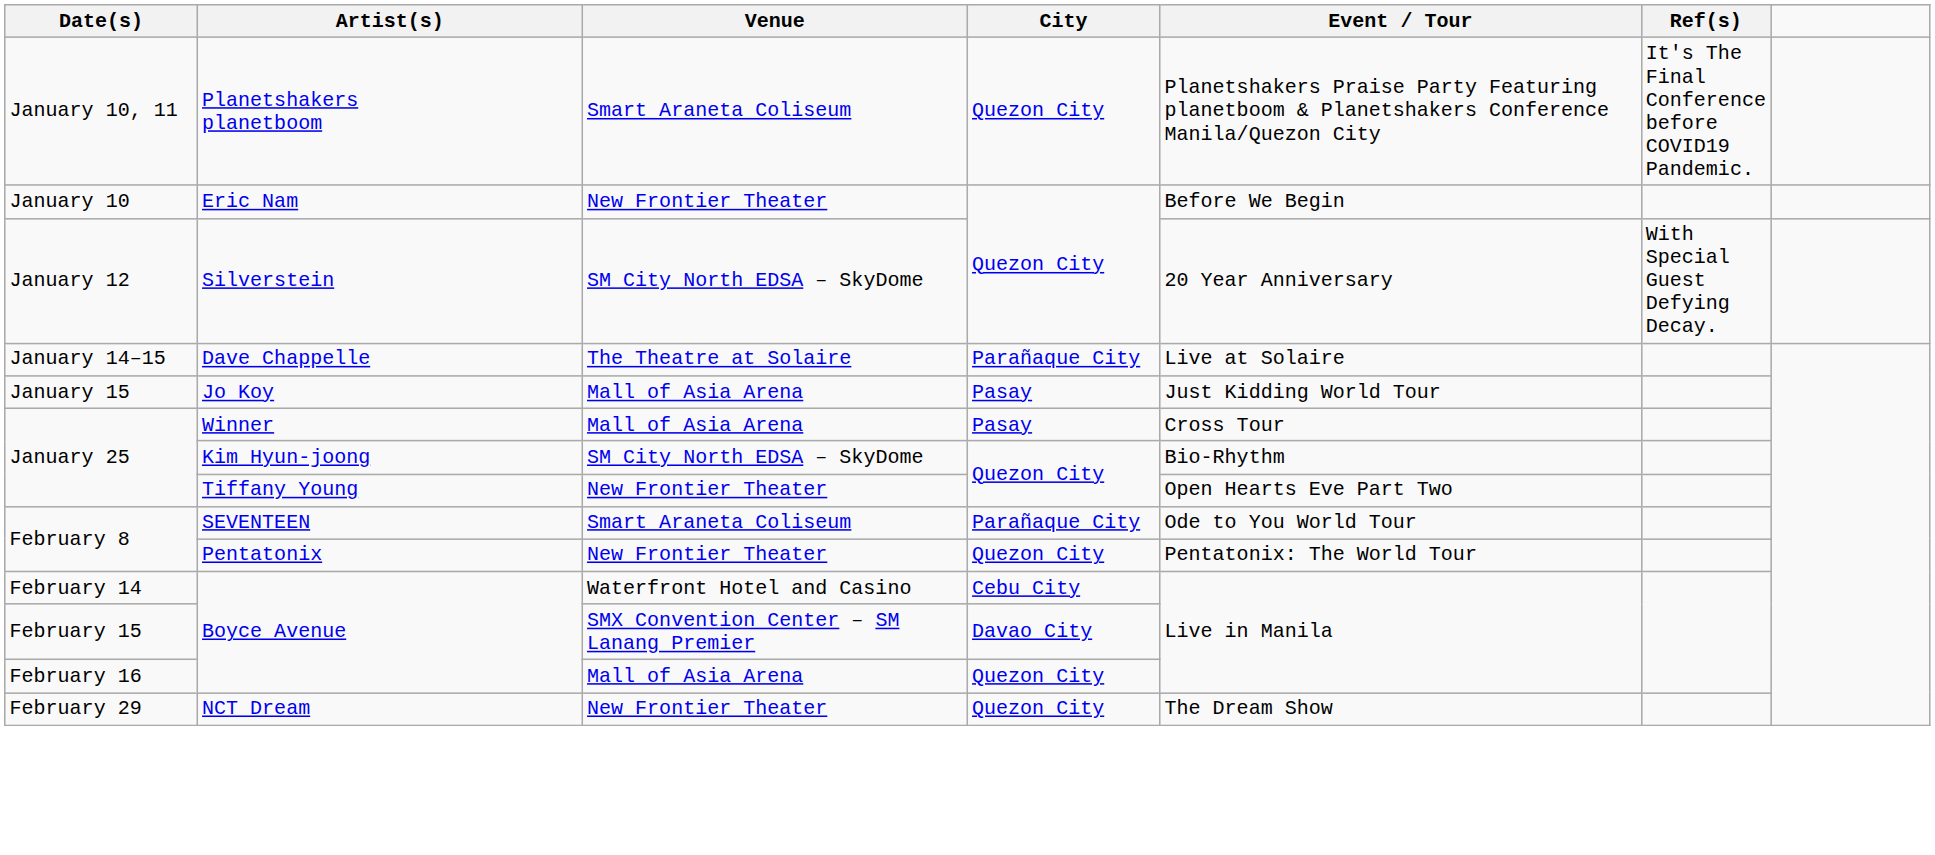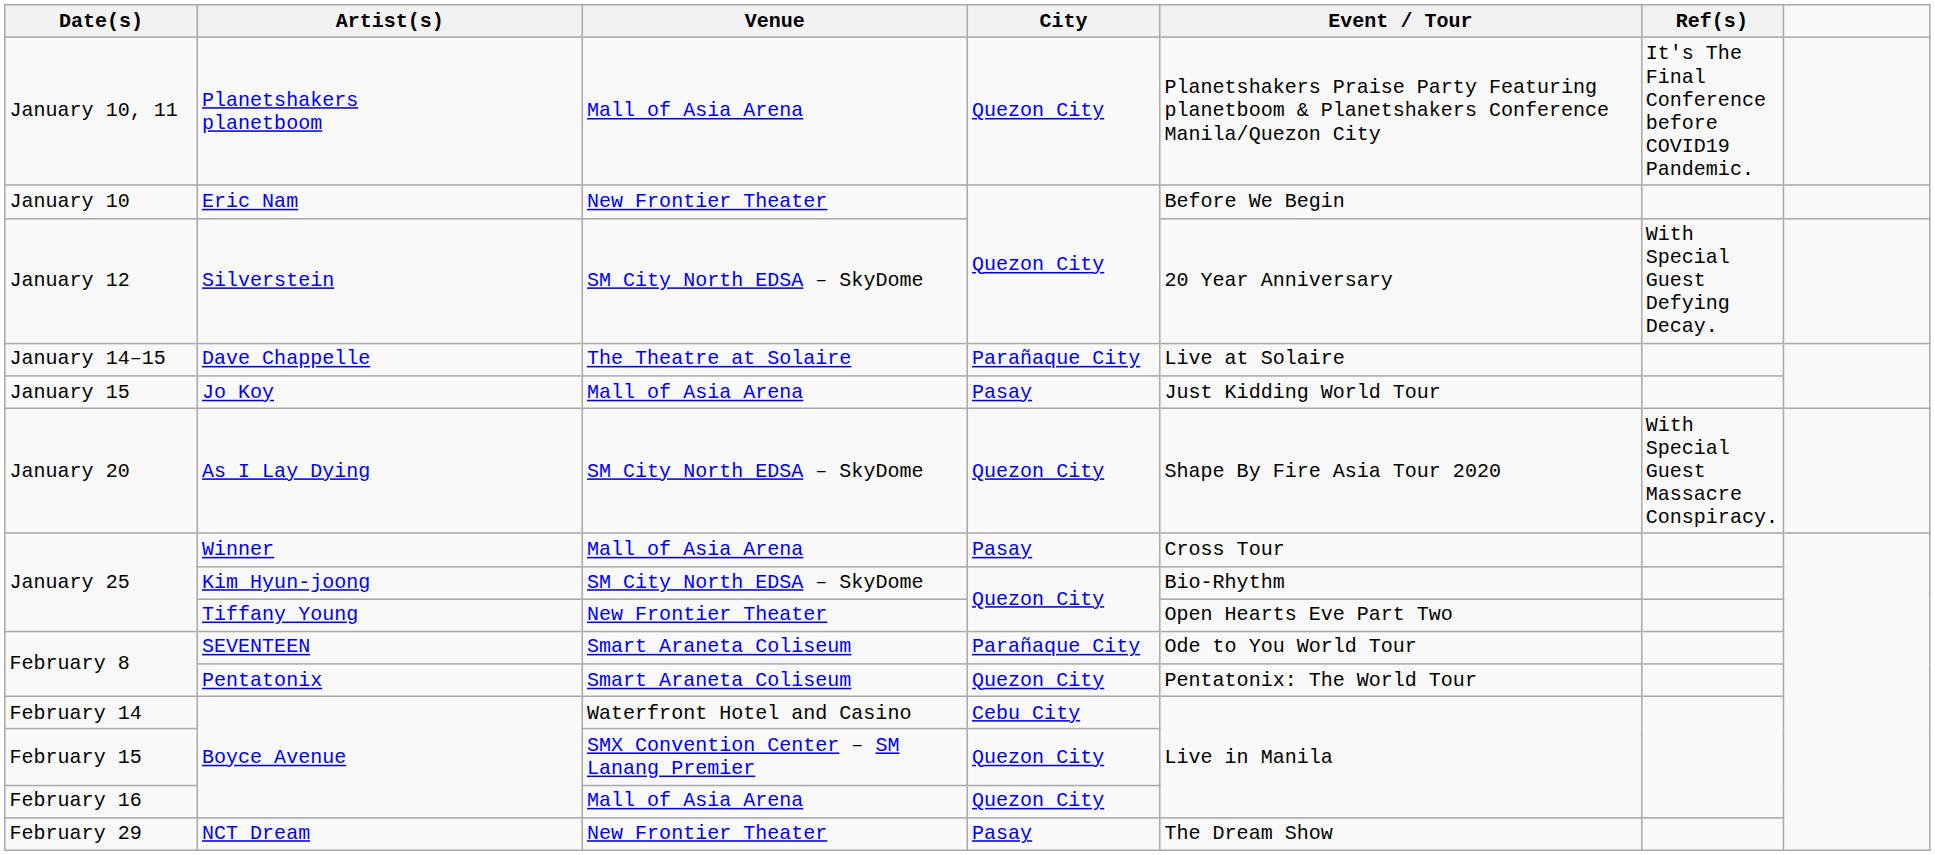Planetshakers planetboom | Venue: Smart Araneta Coliseum -> Mall of Asia Arena
+ row: January 20 | As I Lay Dying | SM City North EDSA – SkyDome | Quezon City | Shape By Fire Asia Tour 2020 | With Special Guest Massacre Conspiracy.
Pentatonix | Venue: New Frontier Theater -> Smart Araneta Coliseum
February 15 / Boyce Avenue | City: Davao City -> Quezon City
NCT Dream | City: Quezon City -> Pasay
